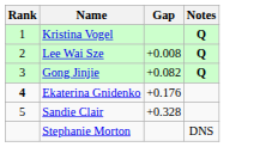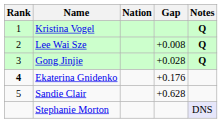+ column: Nation
Gong Jinjie | Gap: +0.082 -> +0.028
Sandie Clair | Gap: +0.328 -> +0.628
Stephanie Morton | Notes: no background -> lavender background
